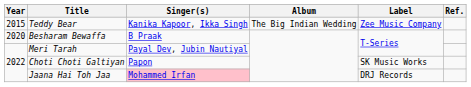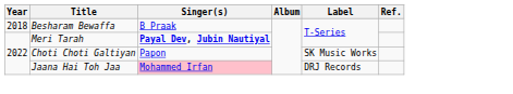- row: 2015 | Teddy Bear | Kanika Kapoor, Ikka Singh | The Big Indian Wedding | Zee Music Company
Besharam Bewaffa | Year: 2020 -> 2018
Meri Tarah | Singer(s): normal -> bold
